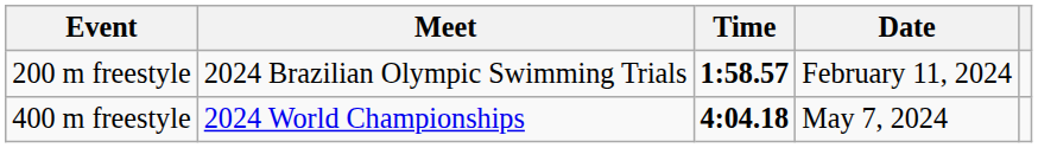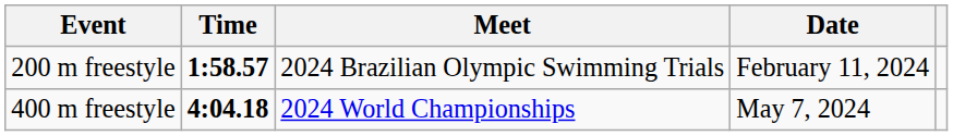columns swapped: Time <-> Meet
